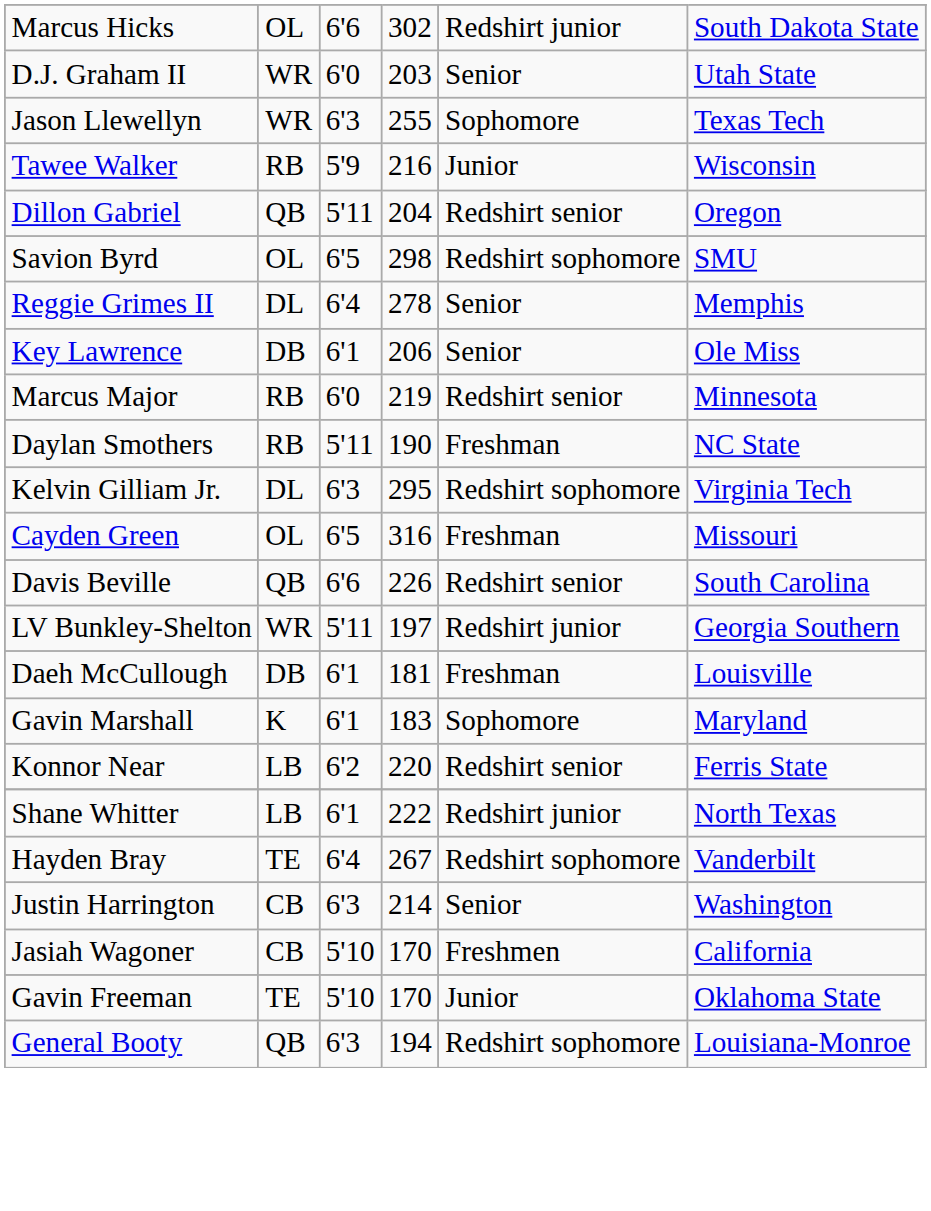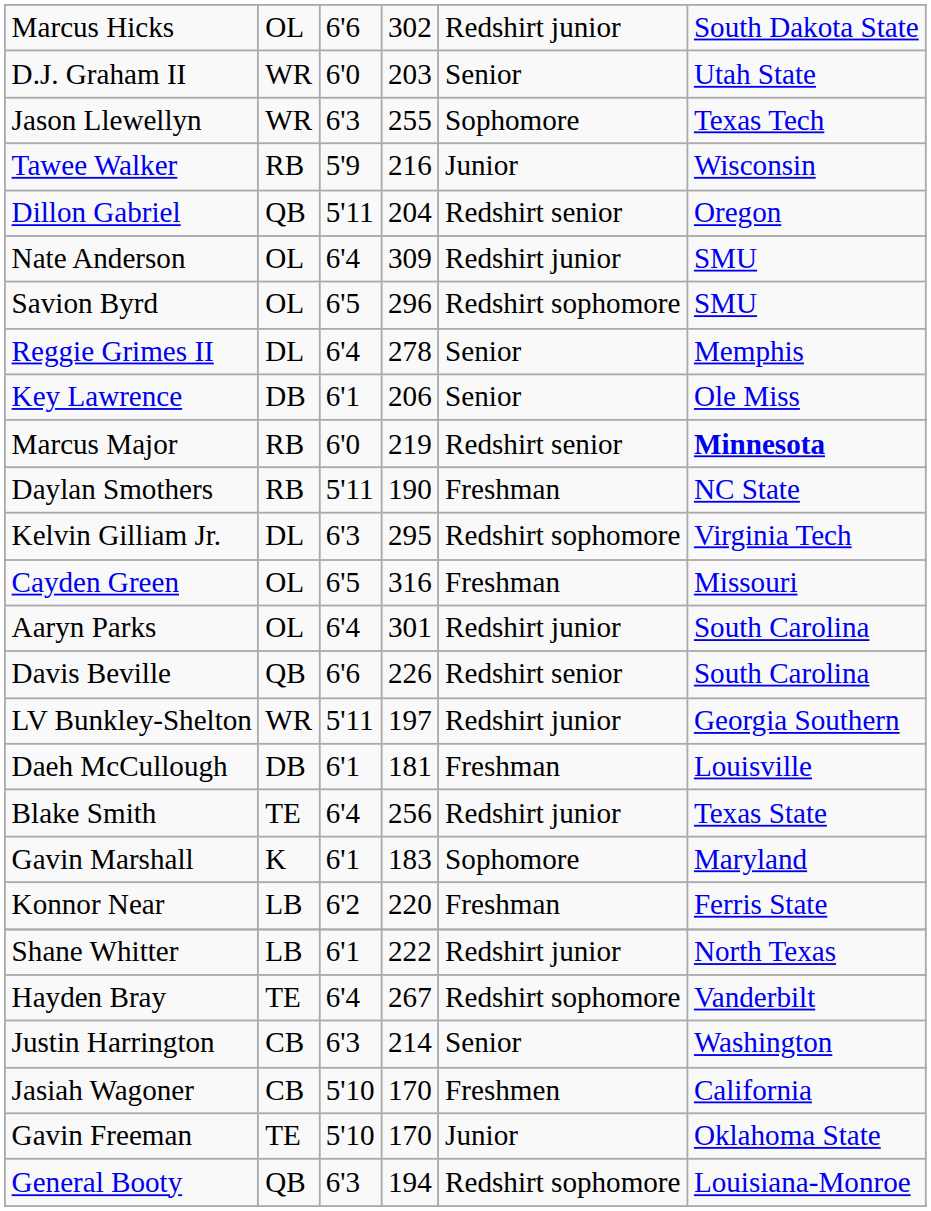+ row: Nate Anderson | OL | 6'4 | 309 | Redshirt junior | SMU
Savion Byrd | column 4: 298 -> 296
Marcus Major | column 6: normal -> bold
+ row: Aaryn Parks | OL | 6'4 | 301 | Redshirt junior | South Carolina
+ row: Blake Smith | TE | 6'4 | 256 | Redshirt junior | Texas State
Konnor Near | column 5: Redshirt senior -> Freshman
